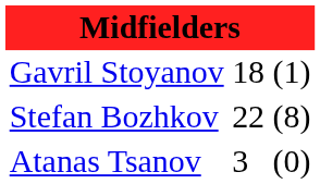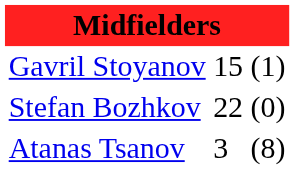Gavril Stoyanov | column 2: 18 -> 15
Stefan Bozhkov | column 3: (8) -> (0)
Atanas Tsanov | column 3: (0) -> (8)
